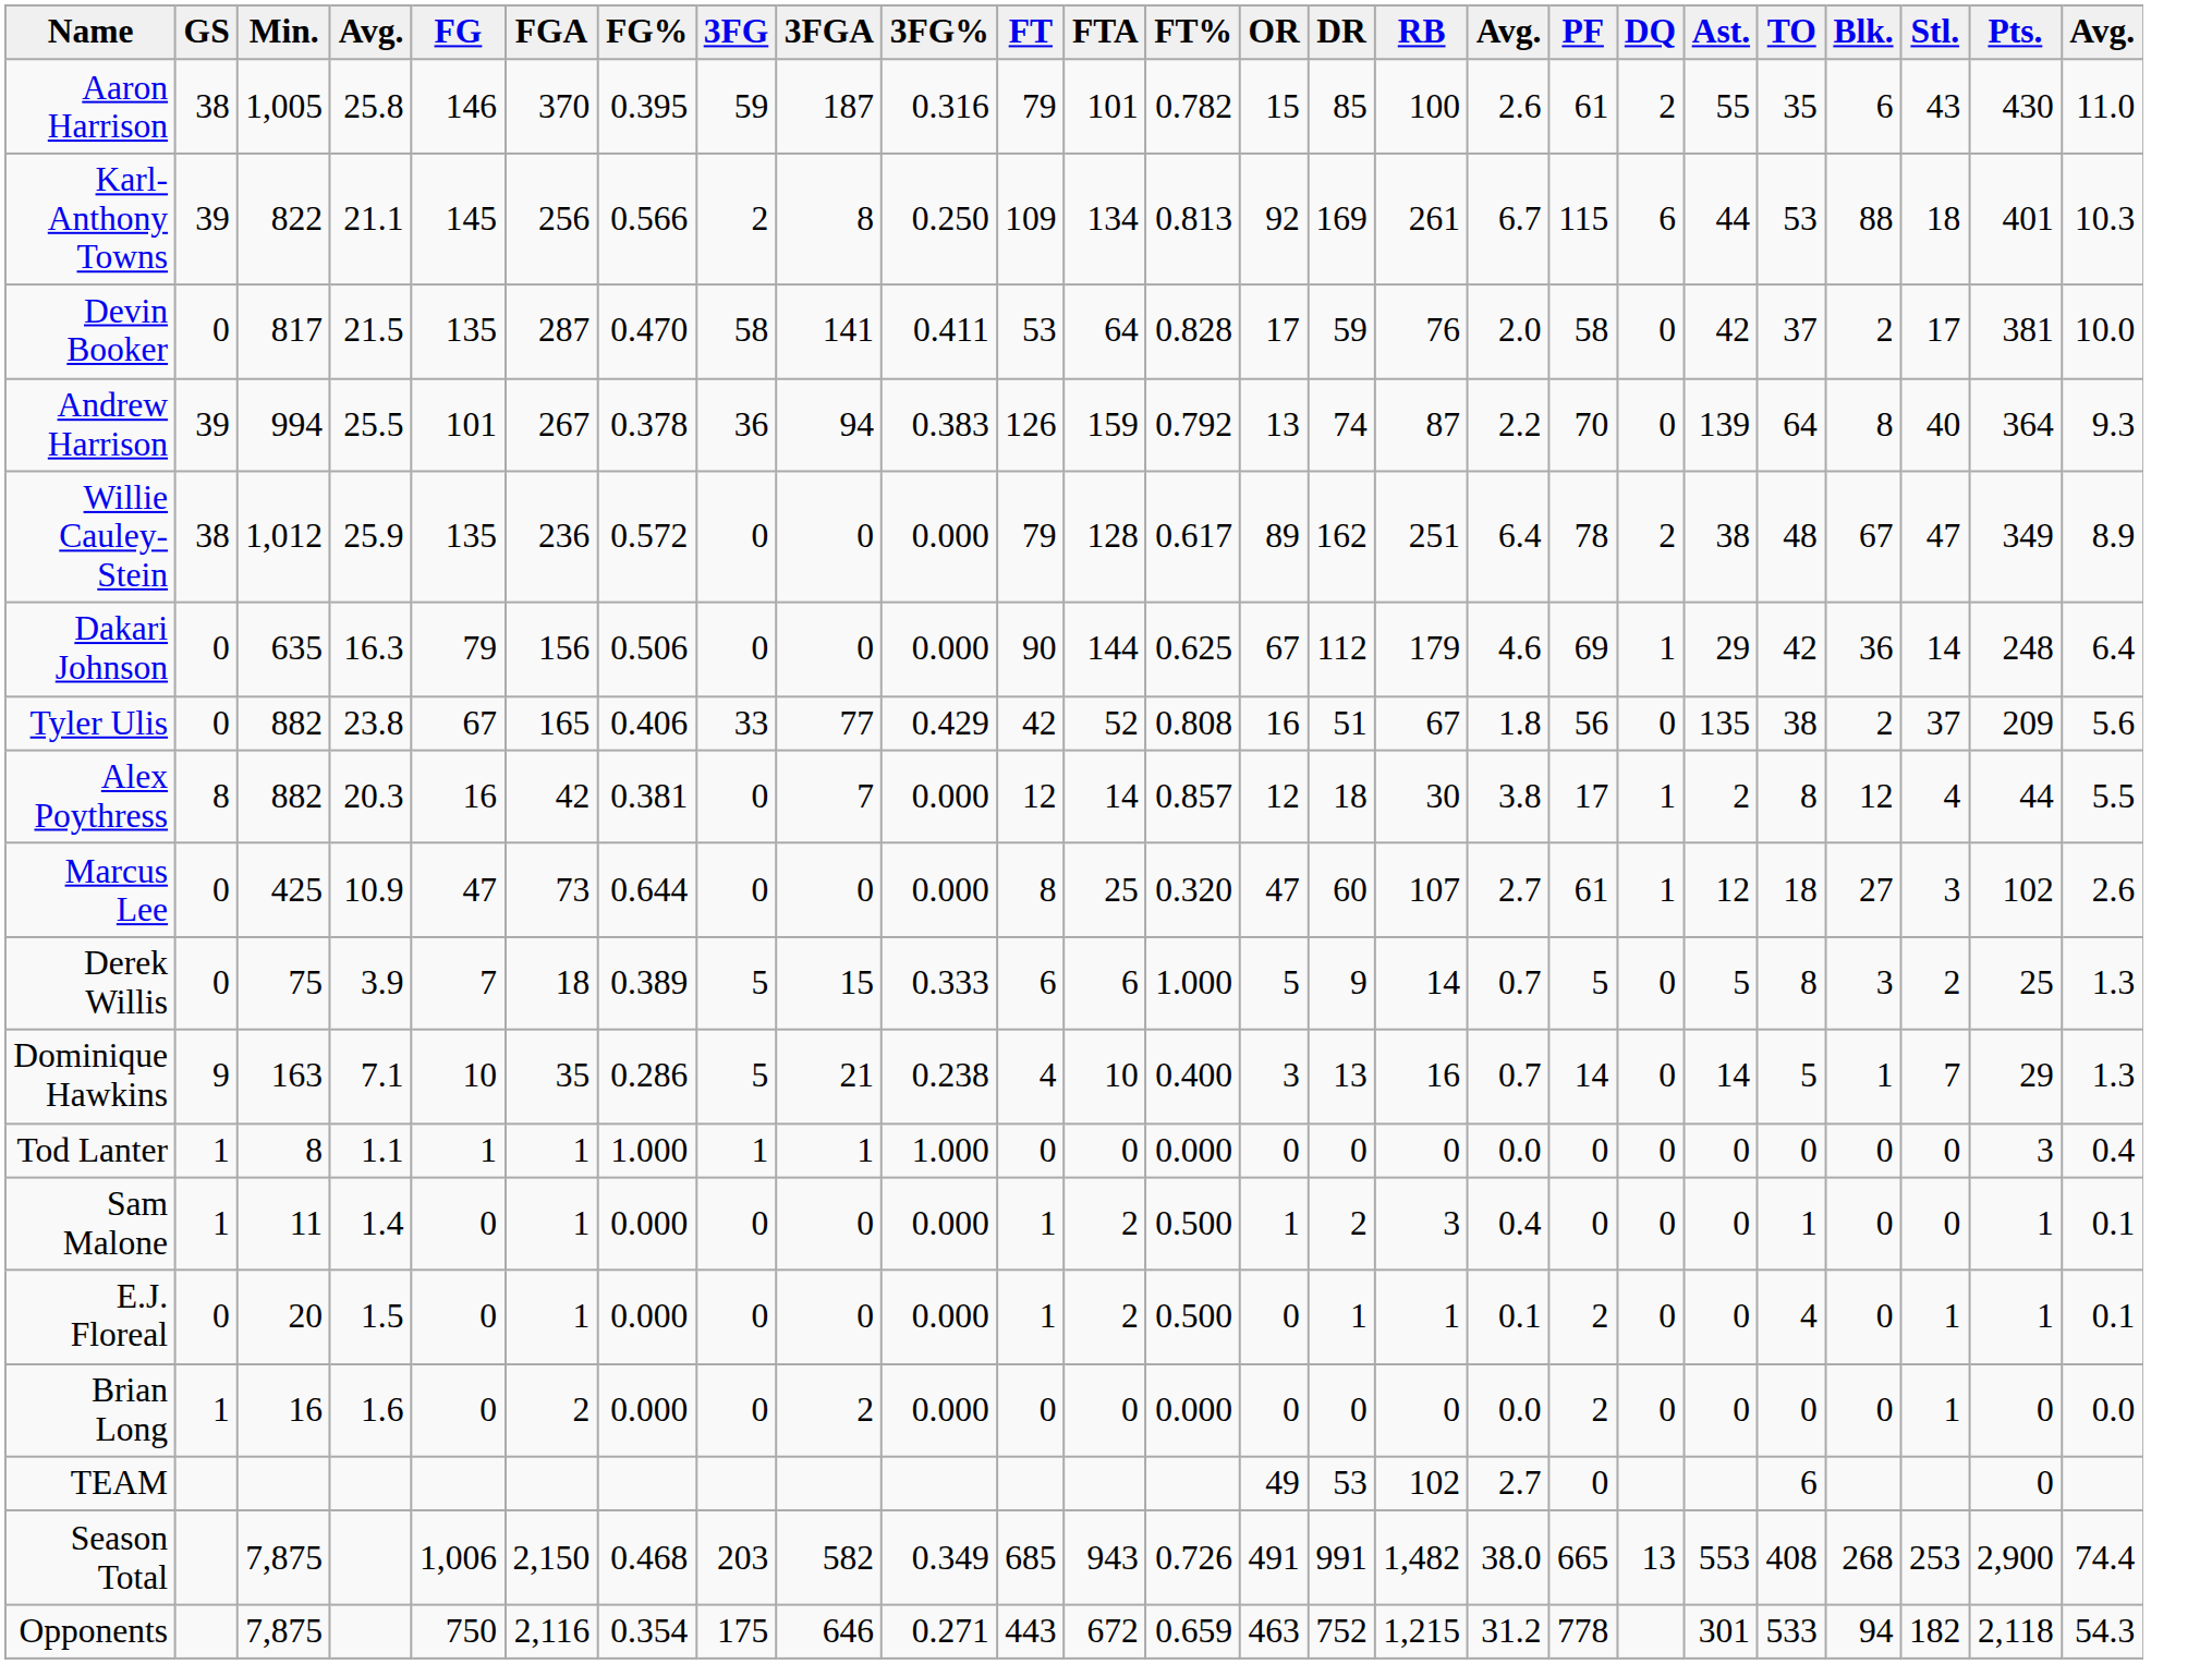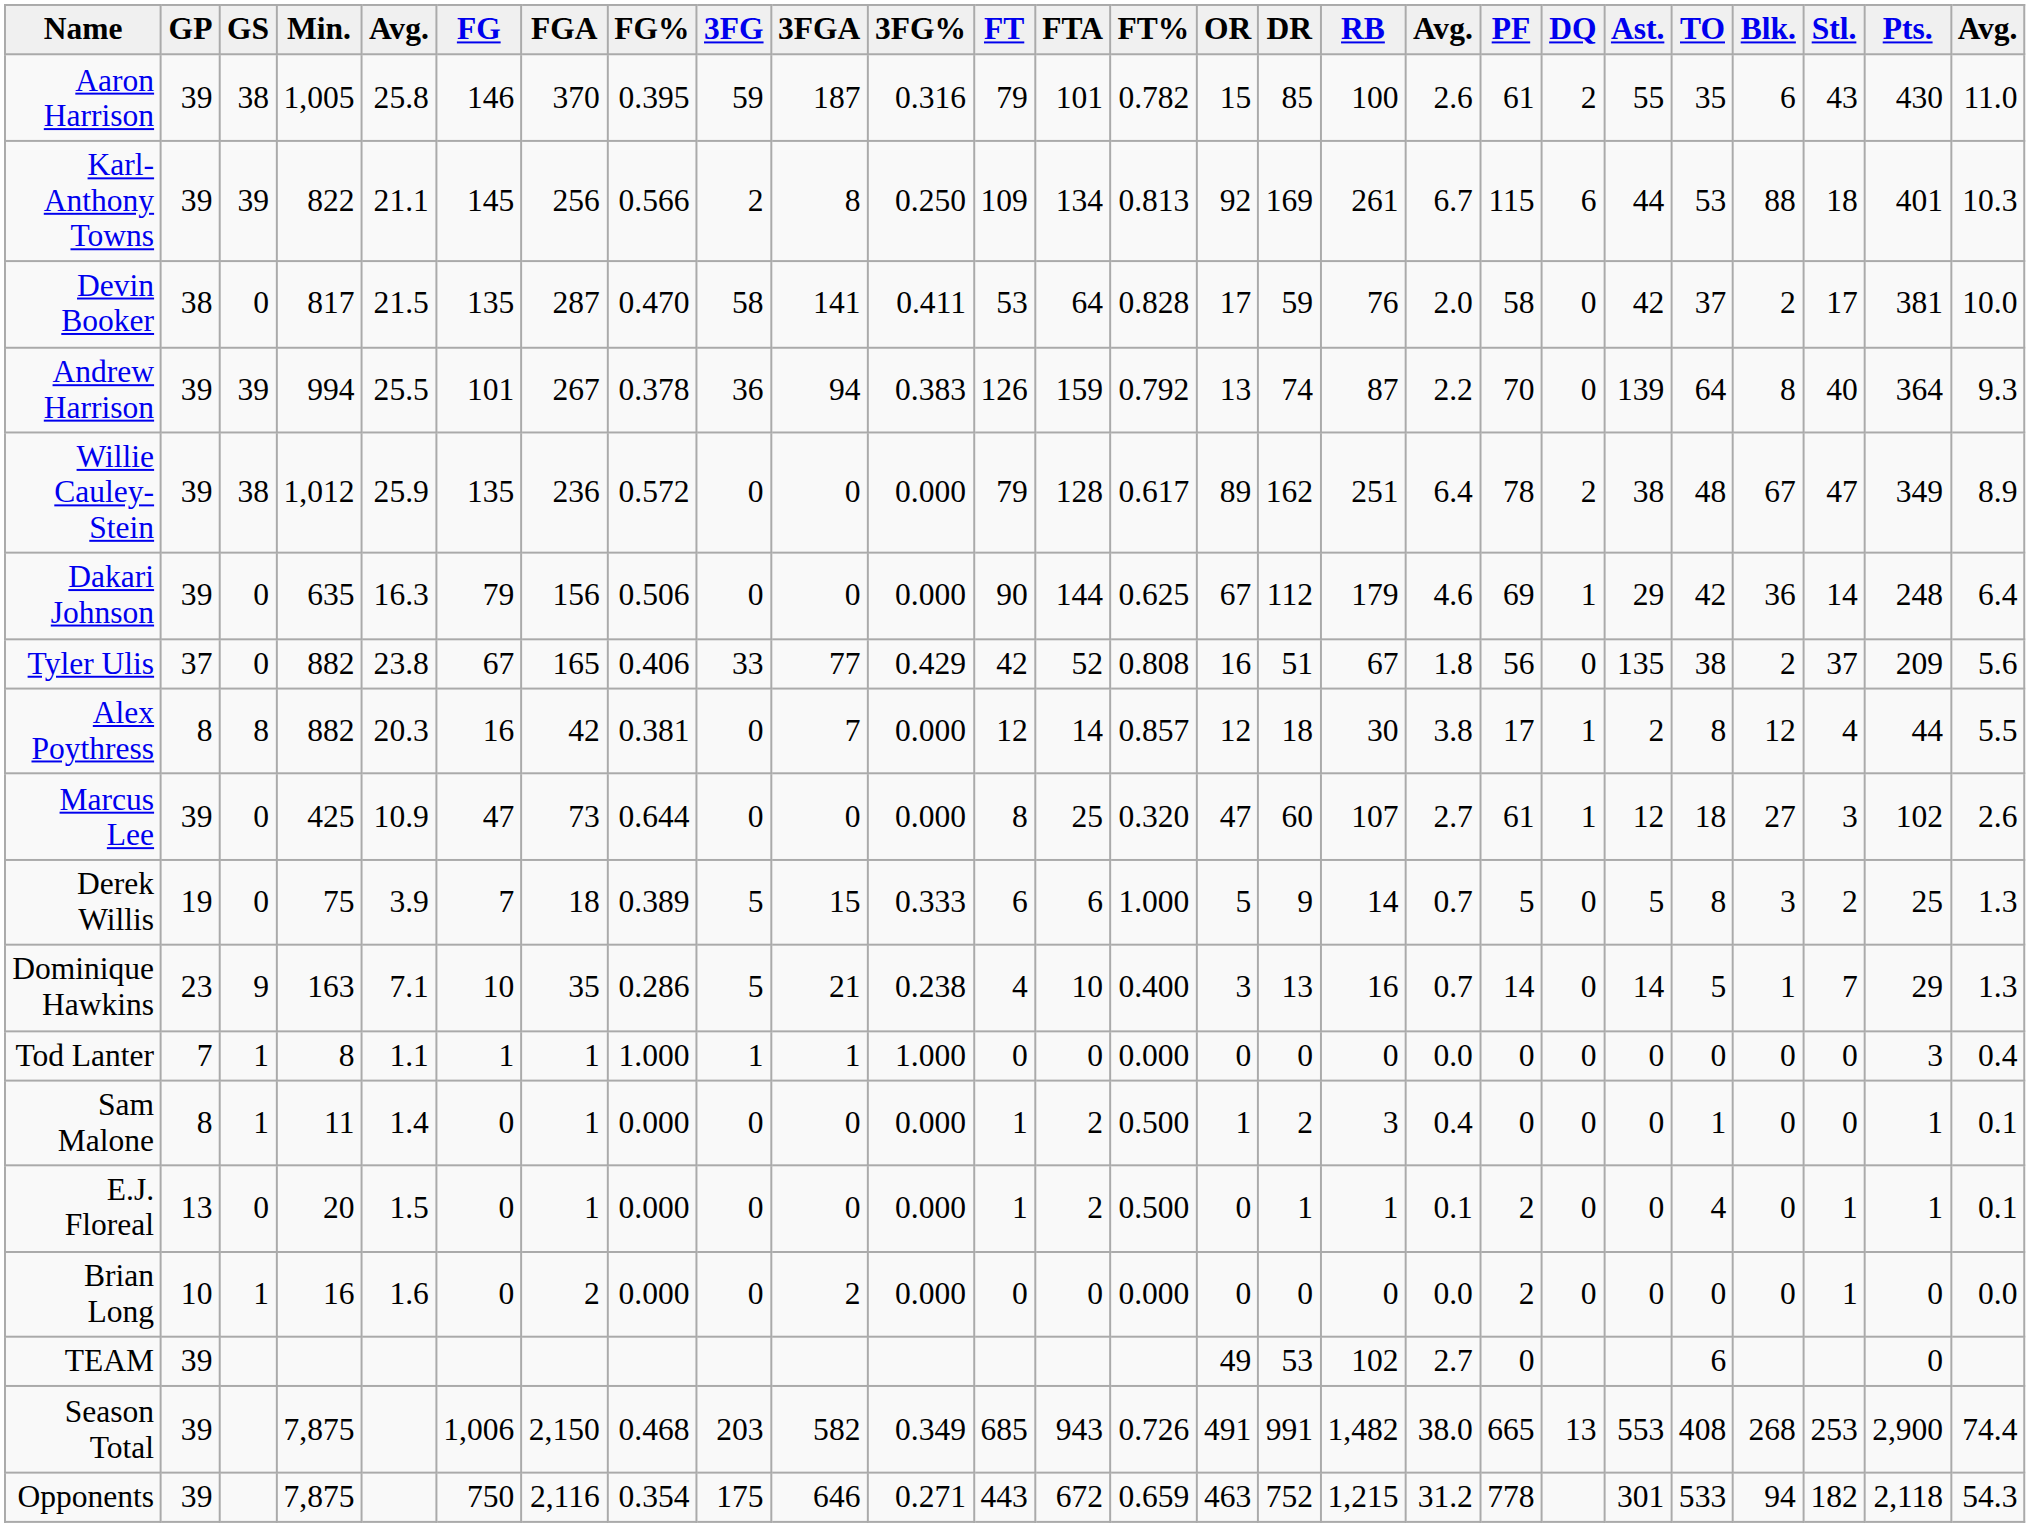+ column: GP | 39 | 39 | 38 | 39 | 39 | 39 | 37 | 8 | 39 | 19 | 23 | 7 | 8 | 13 | 10 | 39 | 39 | 39
